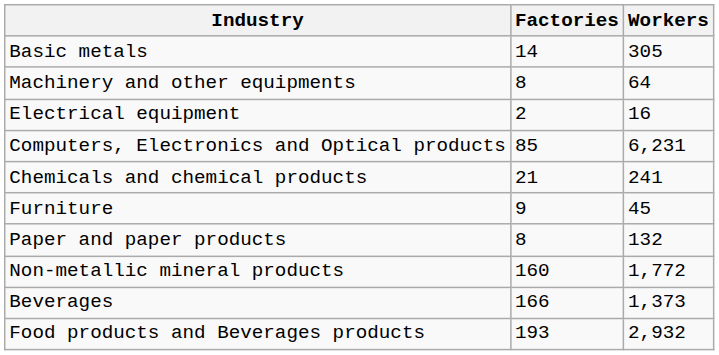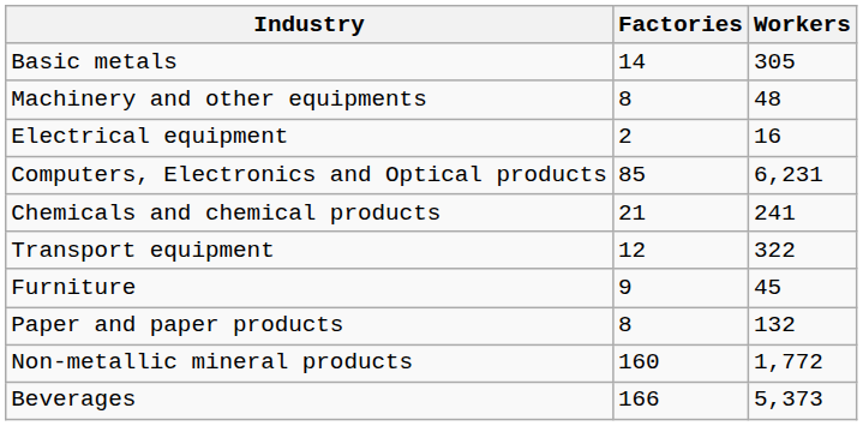Machinery and other equipments | Workers: 64 -> 48
+ row: Transport equipment | 12 | 322
Beverages | Workers: 1,373 -> 5,373
- row: Food products and Beverages products | 193 | 2,932
